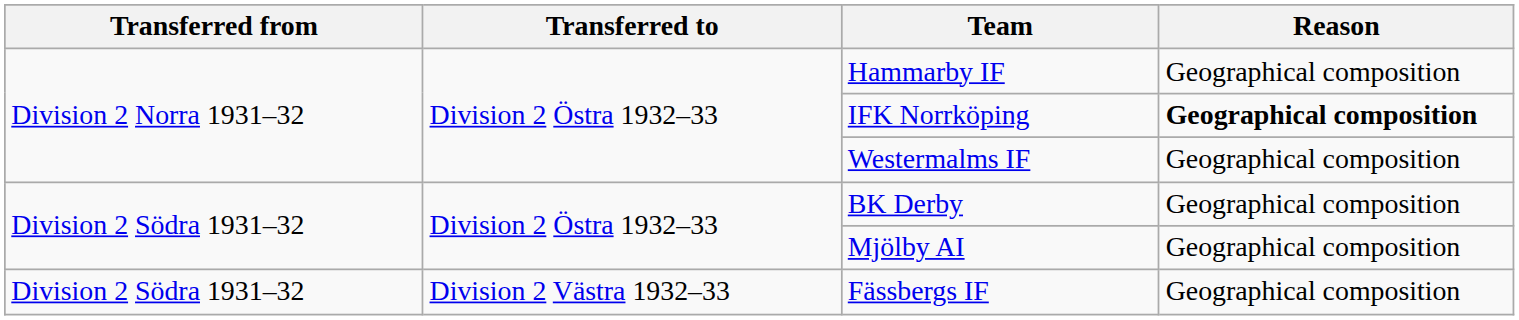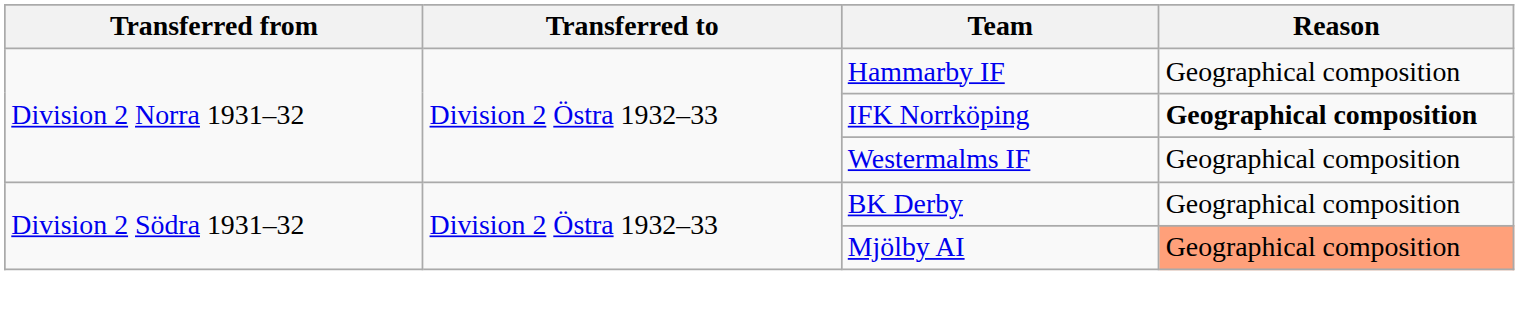Mjölby AI | Reason: no background -> lightsalmon background
- row: Division 2 Södra 1931–32 | Division 2 Västra 1932–33 | Fässbergs IF | Geographical composition
